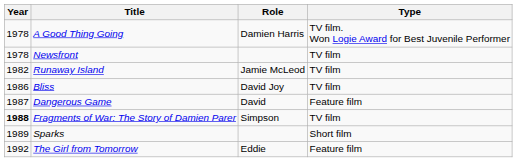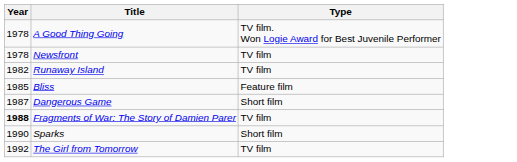- column: Role | Damien Harris | Jamie McLeod | David Joy | David | Simpson | Eddie
Bliss | Year: 1986 -> 1985
Bliss | Type: TV film -> Feature film
Dangerous Game | Type: Feature film -> Short film
Sparks | Year: 1989 -> 1990
The Girl from Tomorrow | Type: Feature film -> TV film
